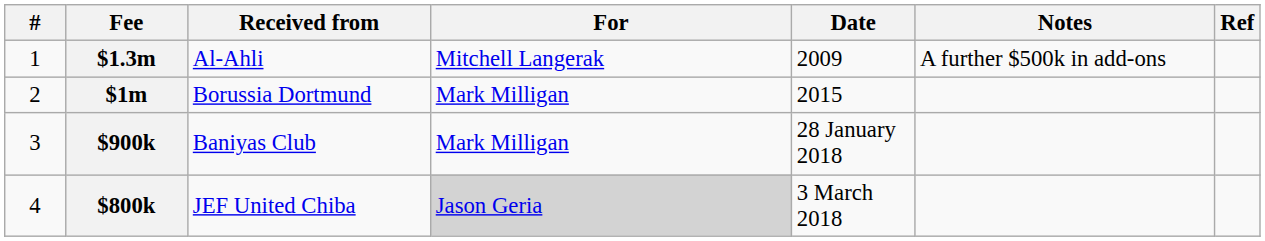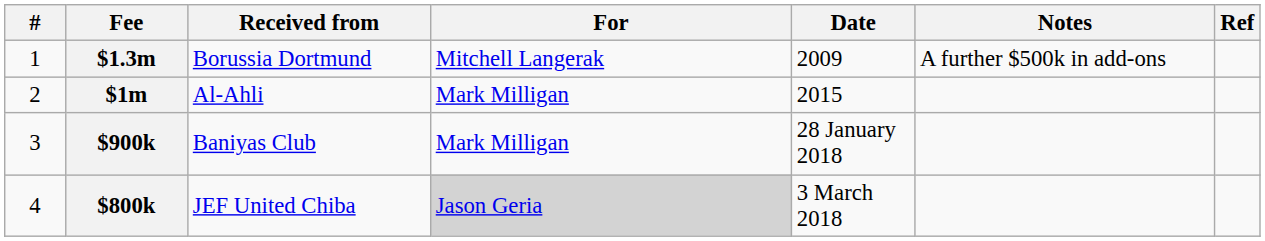$1.3m | Received from: Al-Ahli -> Borussia Dortmund
$1m | Received from: Borussia Dortmund -> Al-Ahli
